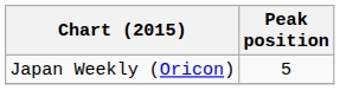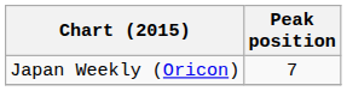Japan Weekly (Oricon) | Peak position: 5 -> 7
